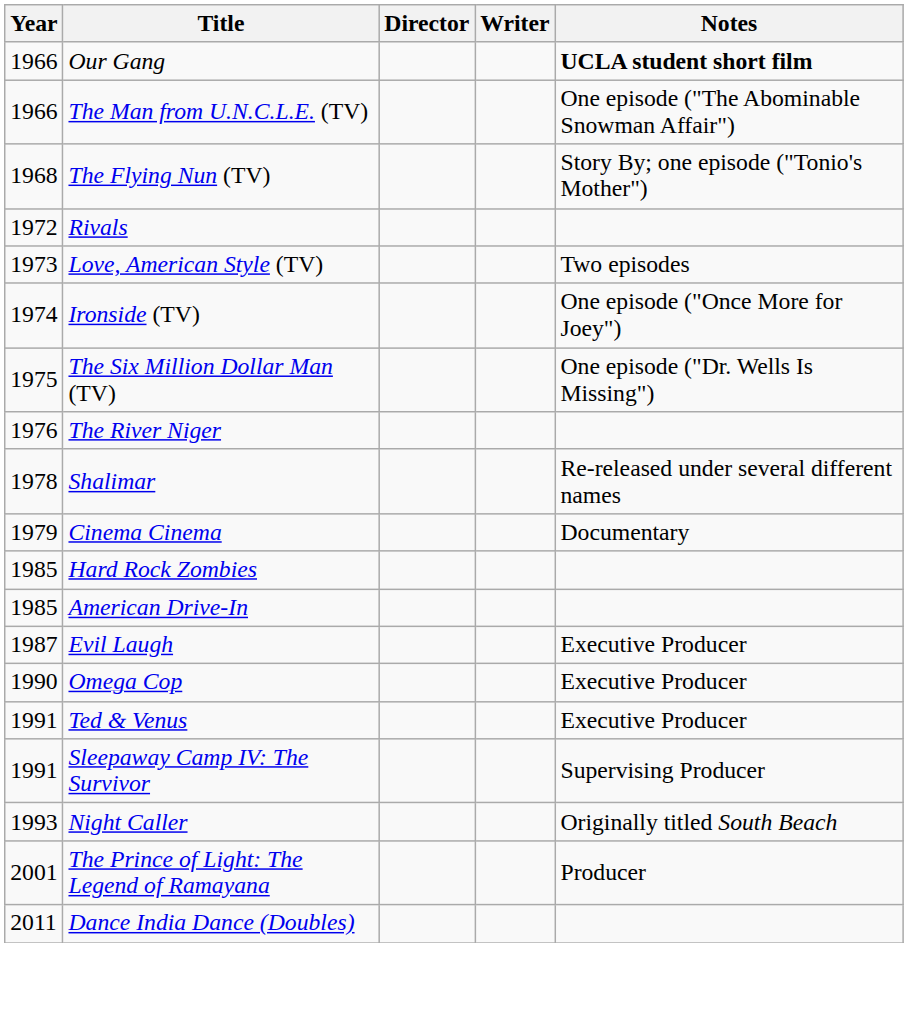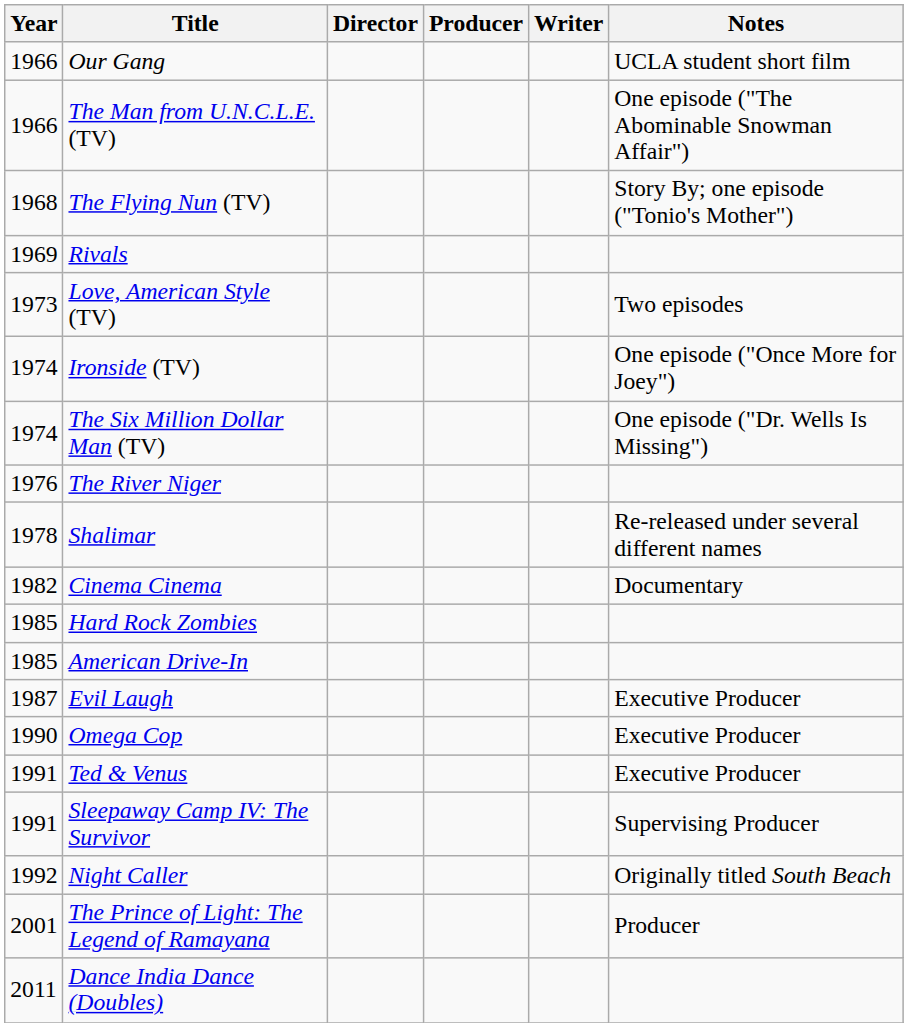+ column: Producer
Our Gang | Notes: bold -> normal
Rivals | Year: 1972 -> 1969
The Six Million Dollar Man (TV) | Year: 1975 -> 1974
Cinema Cinema | Year: 1979 -> 1982
Night Caller | Year: 1993 -> 1992
